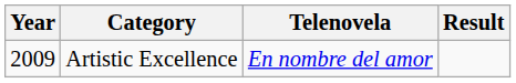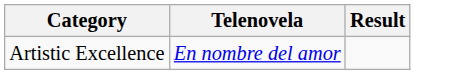- column: Year | 2009
